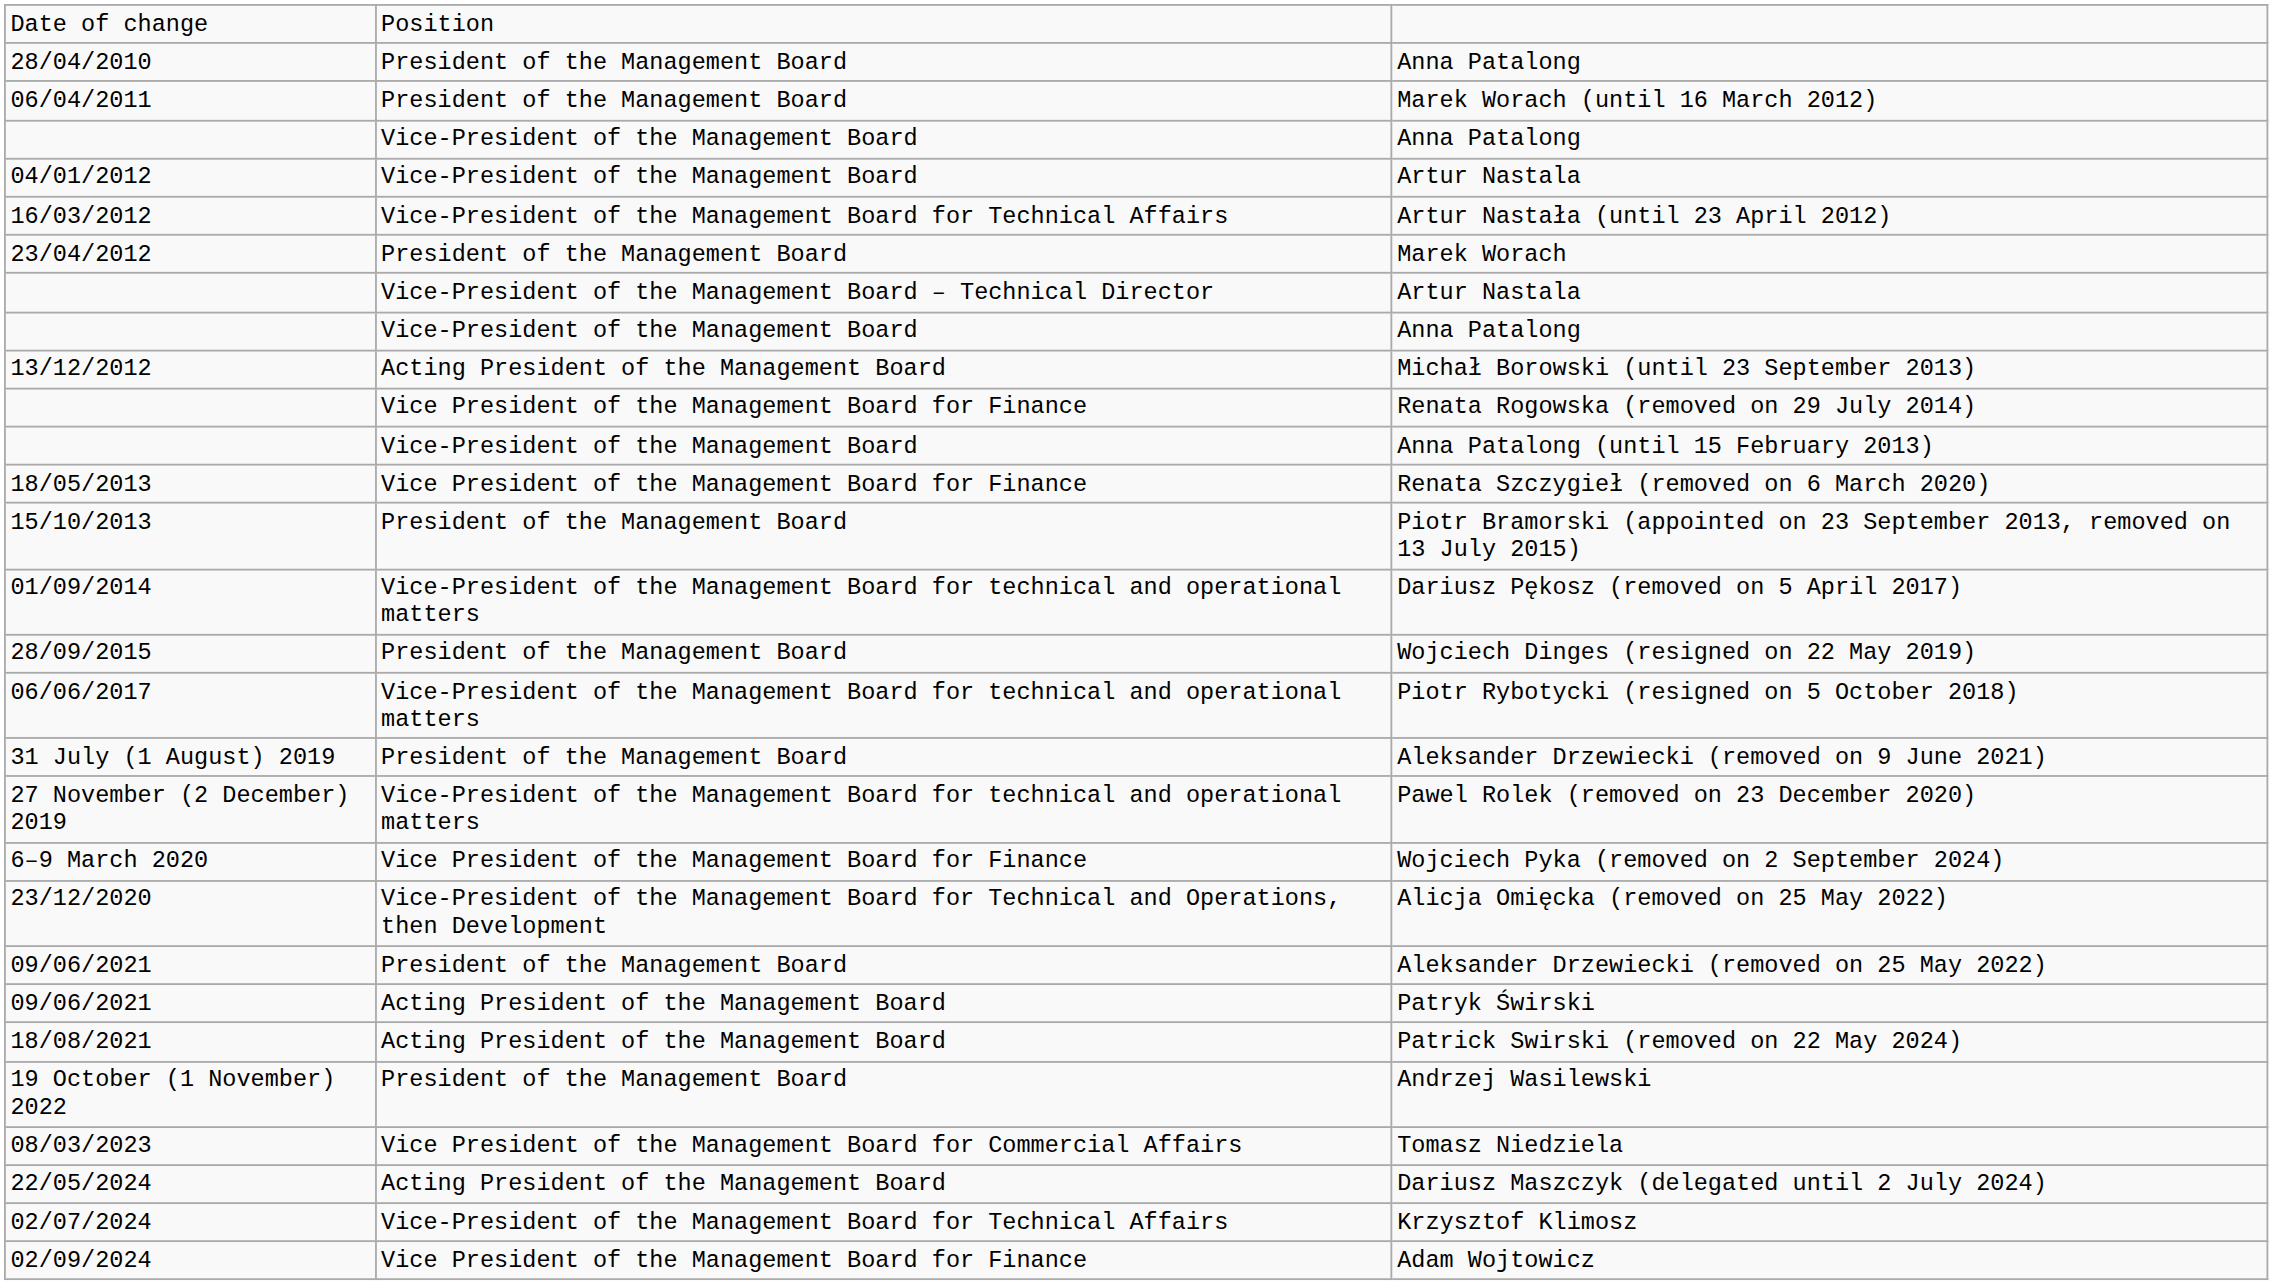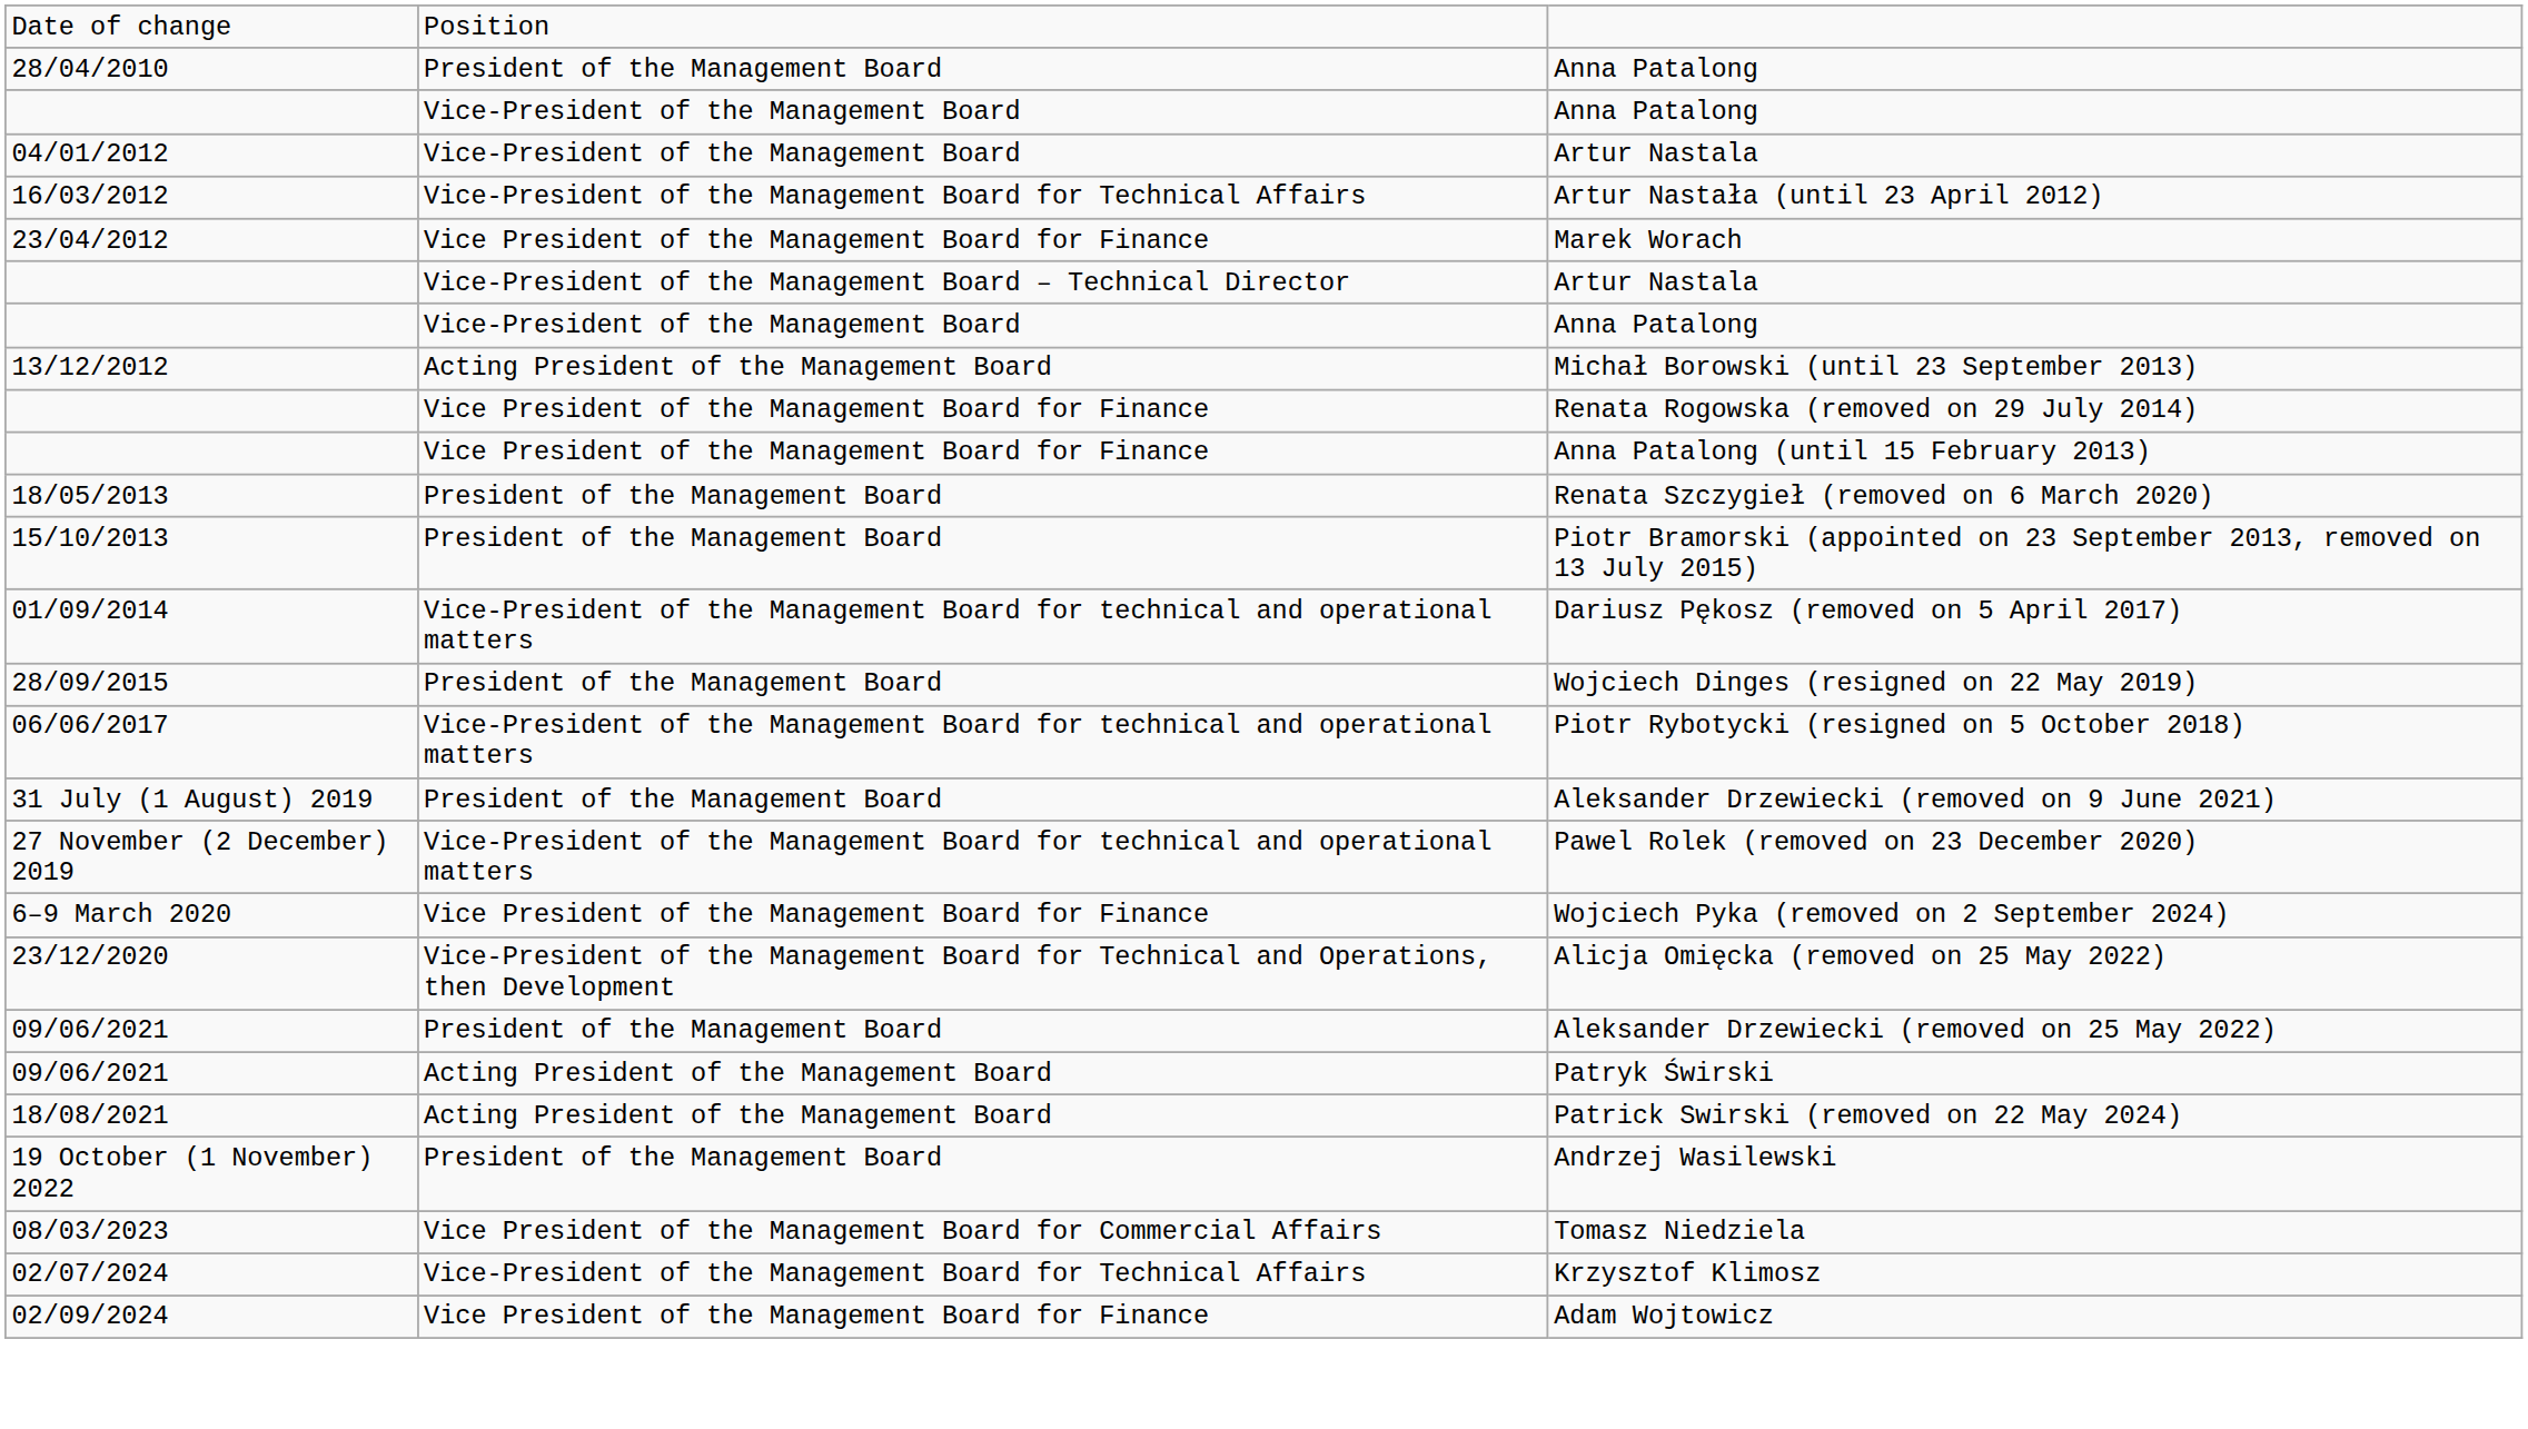- row: 06/04/2011 | President of the Management Board | Marek Worach (until 16 March 2012)
Marek Worach | column 2: President of the Management Board -> Vice President of the Management Board for Finance
Anna Patalong (until 15 February 2013) | column 2: Vice-President of the Management Board -> Vice President of the Management Board for Finance
Renata Szczygieł (removed on 6 March 2020) | column 2: Vice President of the Management Board for Finance -> President of the Management Board
- row: 22/05/2024 | Acting President of the Management Board | Dariusz Maszczyk (delegated until 2 July 2024)
